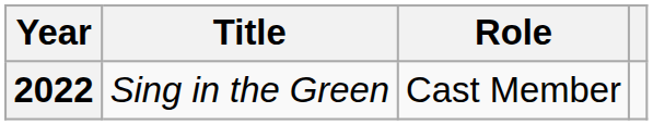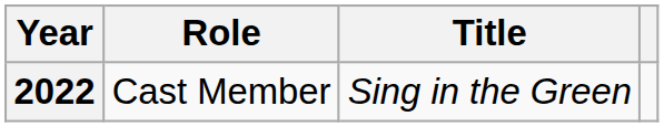columns swapped: Title <-> Role
